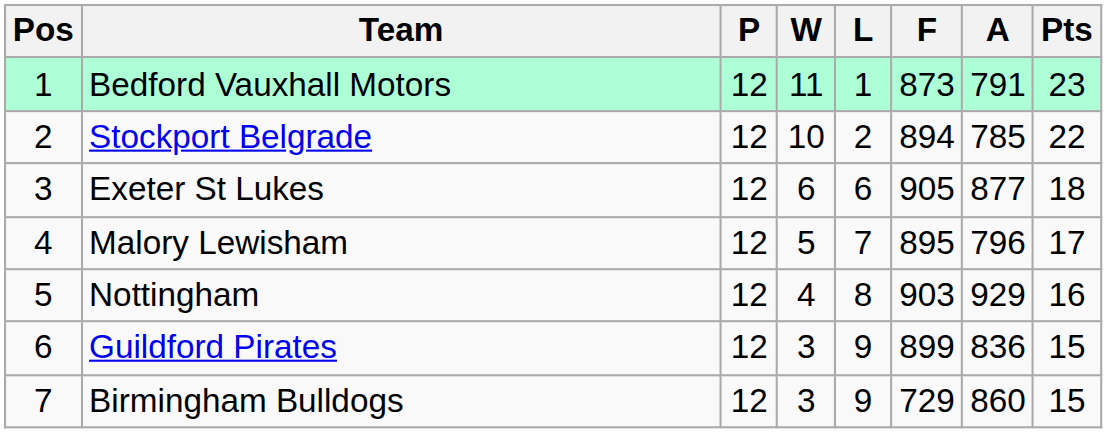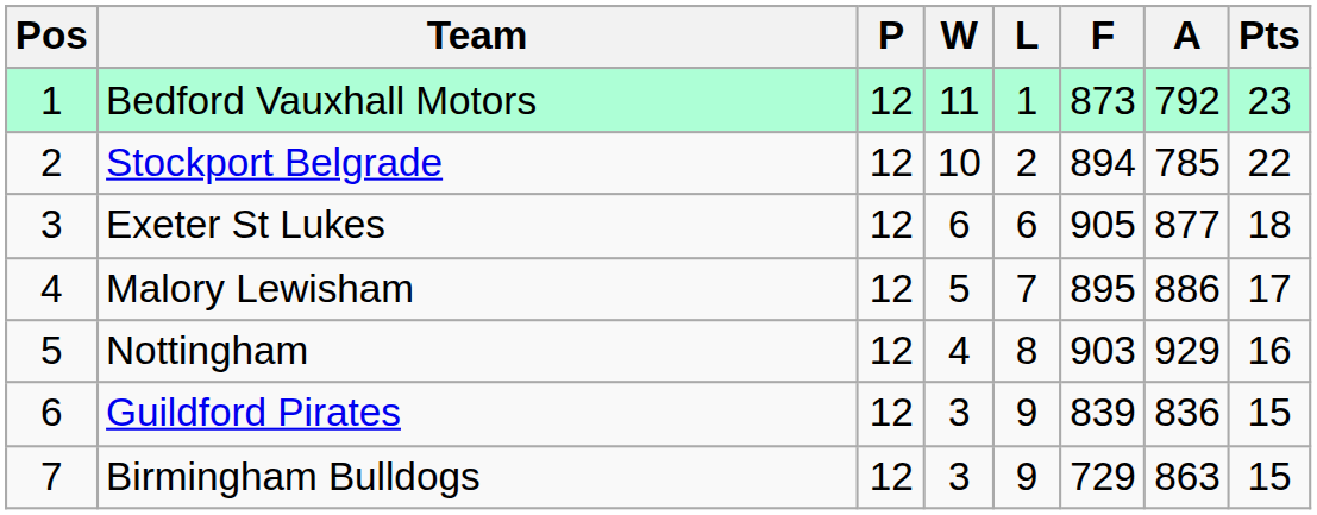Bedford Vauxhall Motors | A: 791 -> 792
Malory Lewisham | A: 796 -> 886
Guildford Pirates | F: 899 -> 839
Birmingham Bulldogs | A: 860 -> 863
